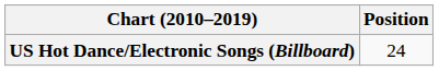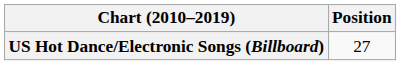US Hot Dance/Electronic Songs (Billboard) | Position: 24 -> 27
